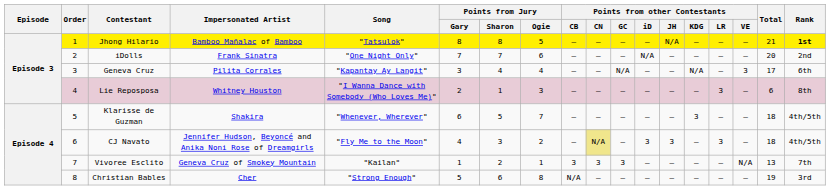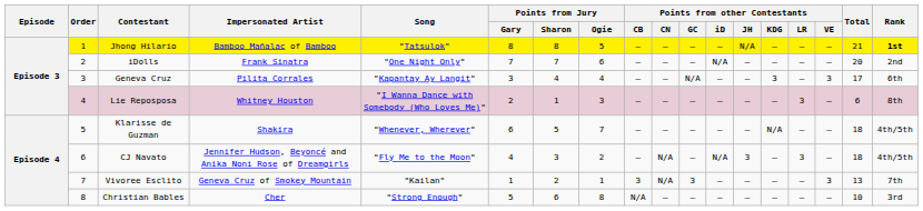Geneva Cruz | Points from other Contestants / KDG: N/A -> 3
Klarisse de Guzman | Points from other Contestants / KDG: 3 -> N/A
CJ Navato | Points from other Contestants / CN: khaki background -> no background
CJ Navato | Points from other Contestants / iD: 3 -> N/A
Vivoree Esclito | Points from other Contestants / CN: 3 -> N/A
Vivoree Esclito | Points from other Contestants / VE: N/A -> 3
Christian Bables | Total: 19 -> 10
